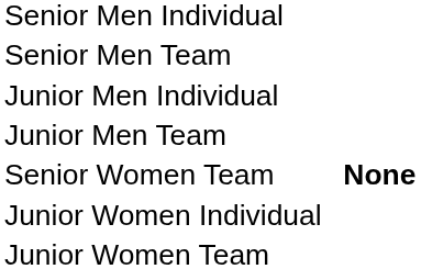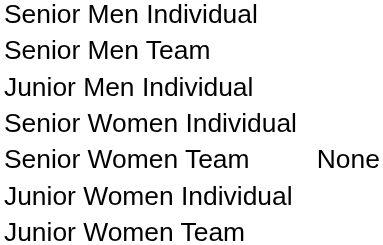- row: Junior Men Team
+ row: Senior Women Individual
Senior Women Team | column 4: bold -> normal
